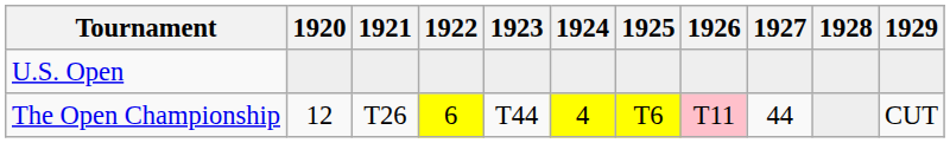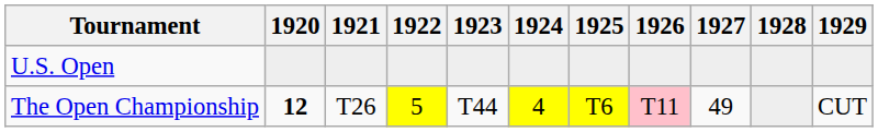The Open Championship | 1920: normal -> bold
The Open Championship | 1922: 6 -> 5
The Open Championship | 1927: 44 -> 49
